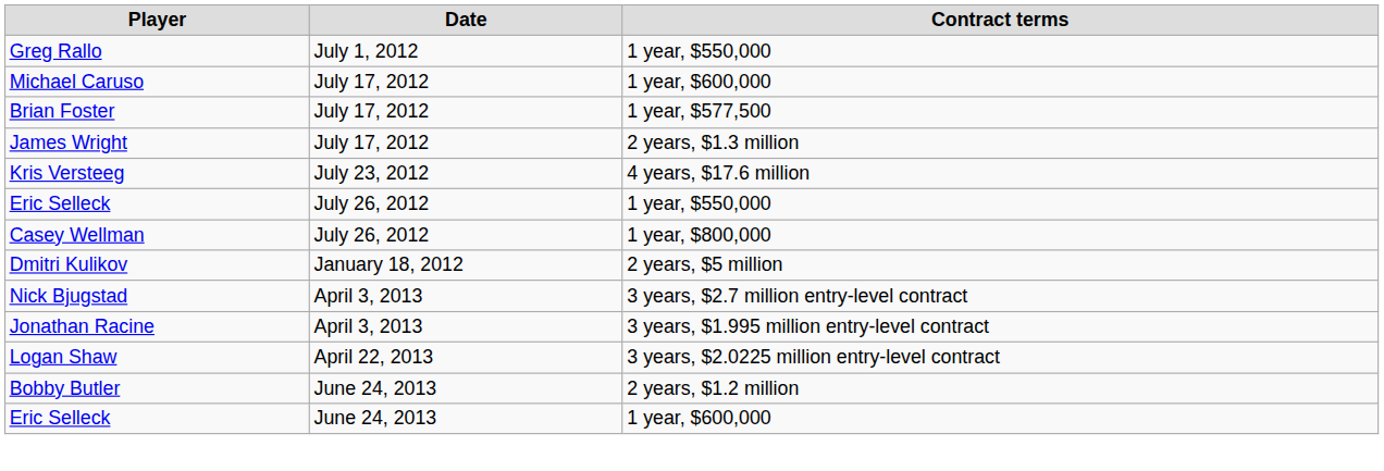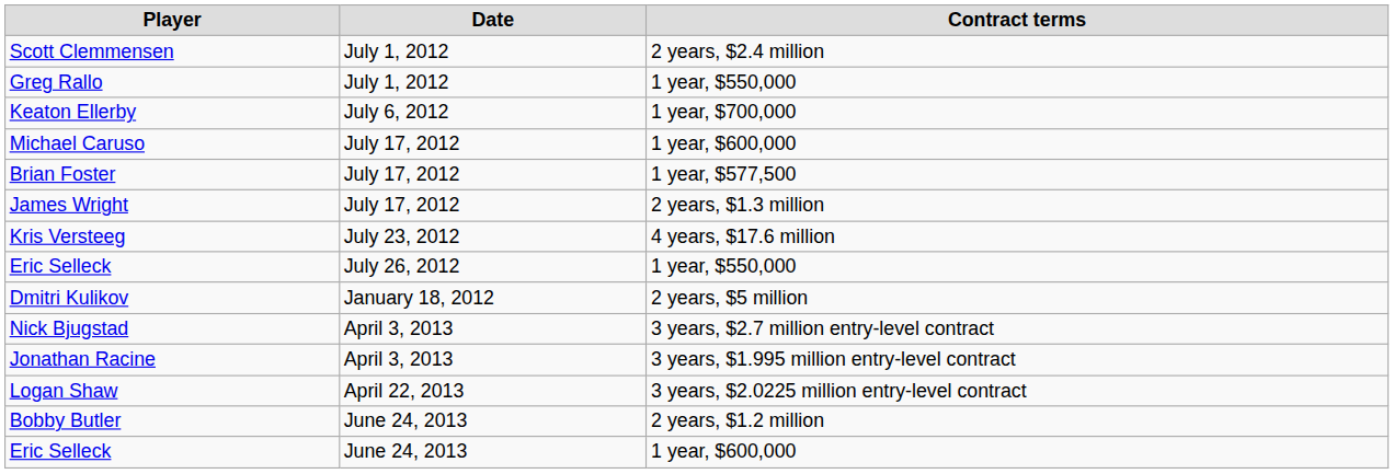+ row: Scott Clemmensen | July 1, 2012 | 2 years, $2.4 million
+ row: Keaton Ellerby | July 6, 2012 | 1 year, $700,000
- row: Casey Wellman | July 26, 2012 | 1 year, $800,000
